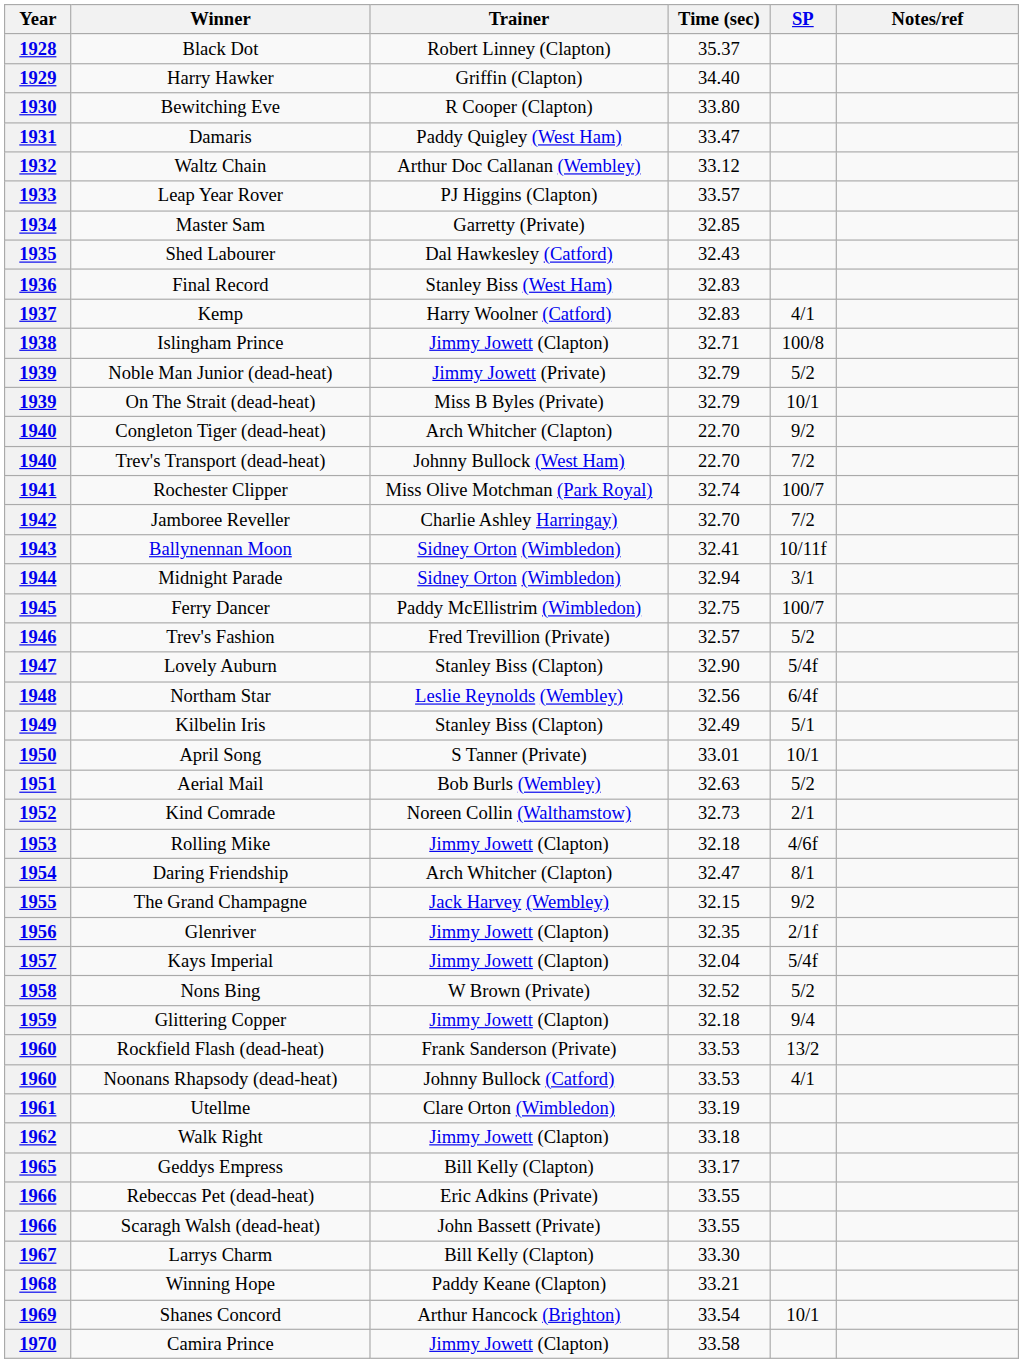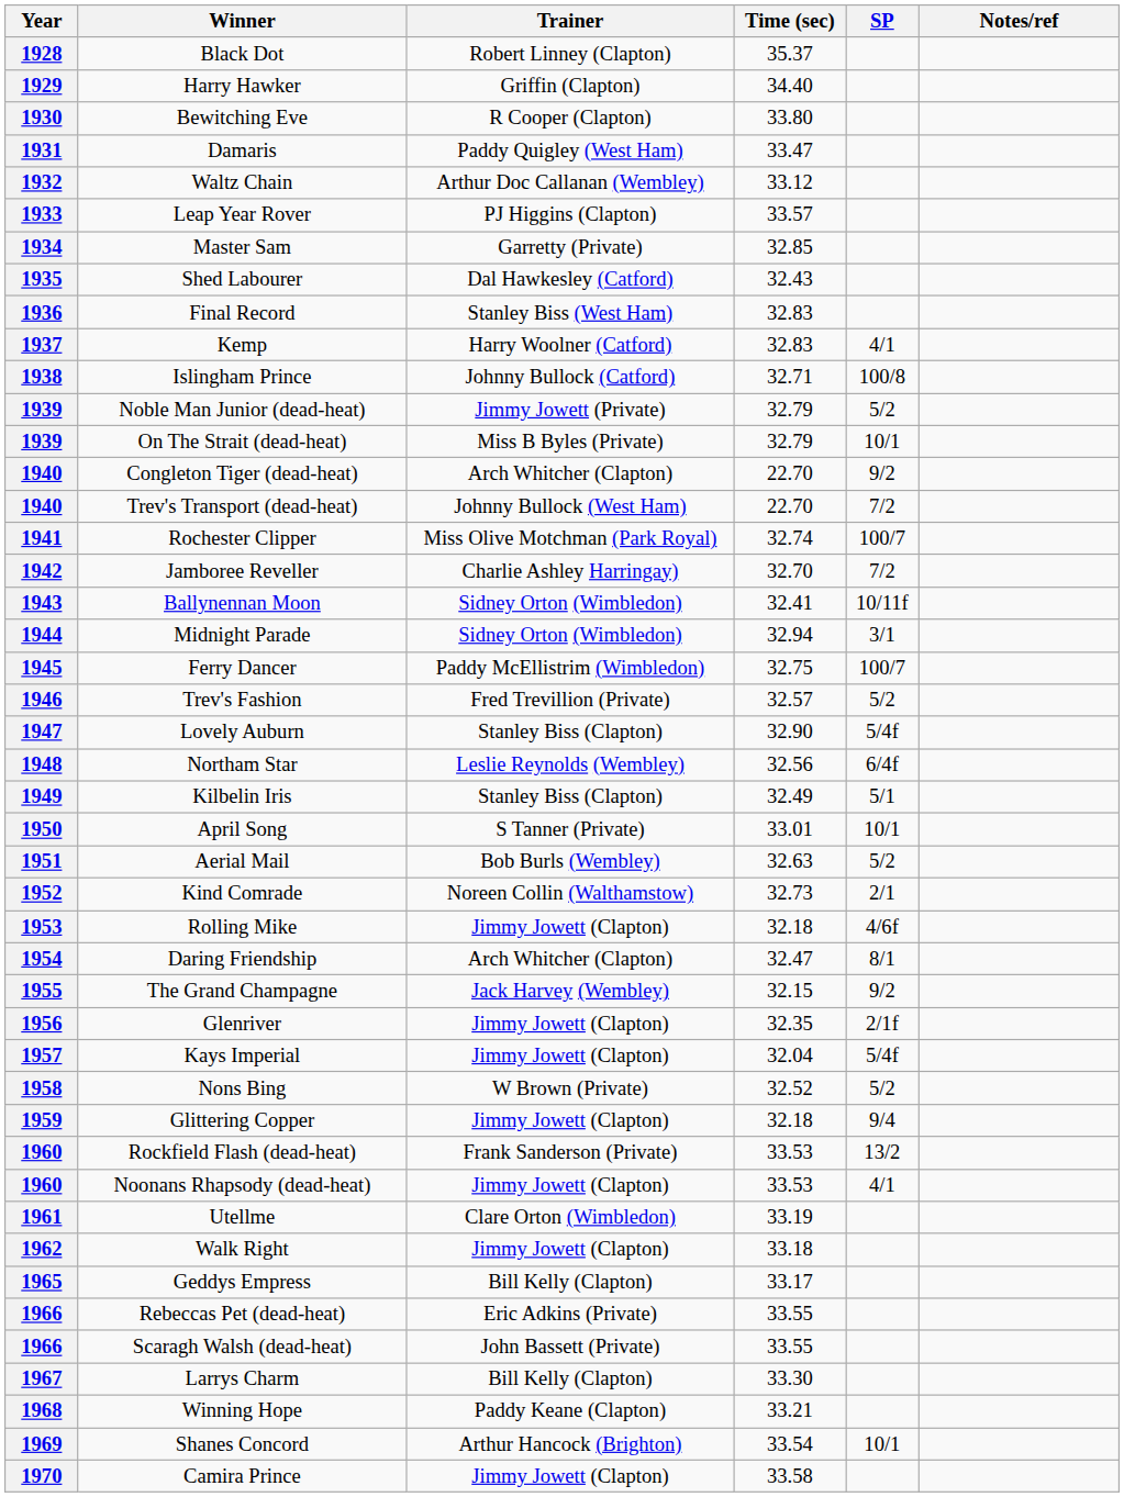1938 | Trainer: Jimmy Jowett (Clapton) -> Johnny Bullock (Catford)
1960 / Noonans Rhapsody (dead-heat) | Trainer: Johnny Bullock (Catford) -> Jimmy Jowett (Clapton)
